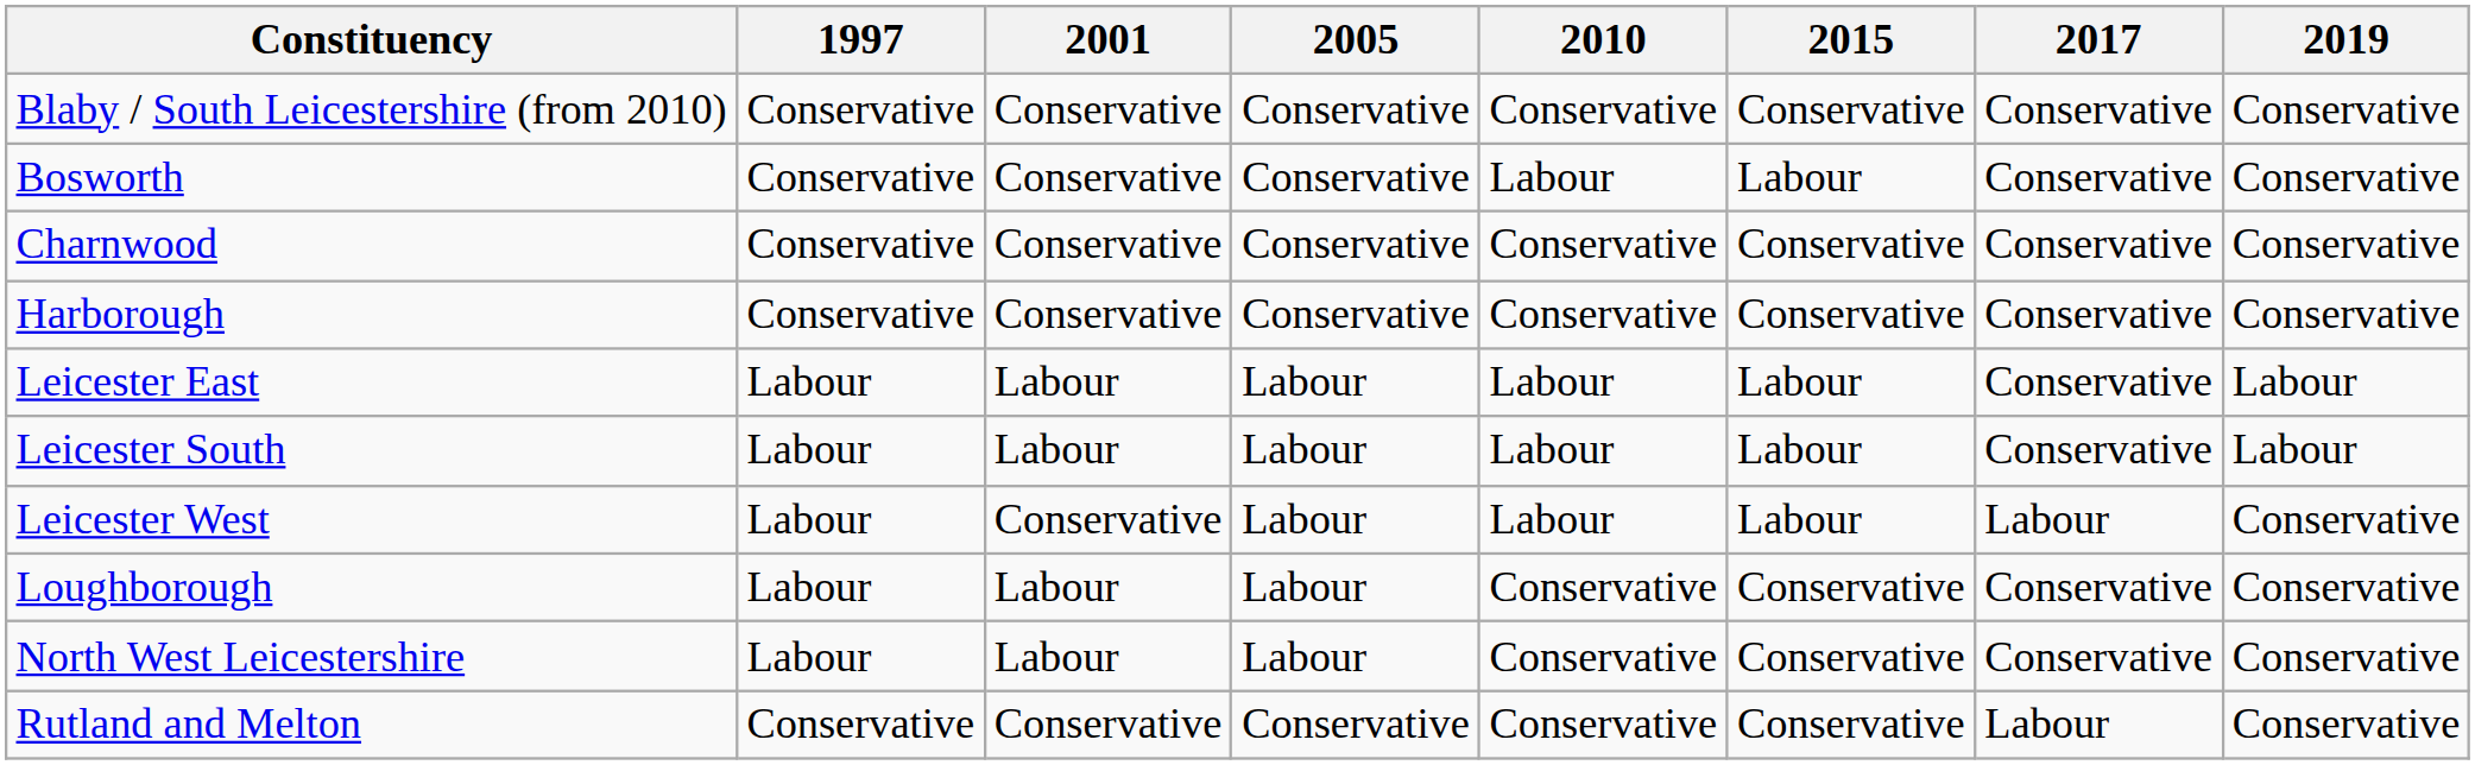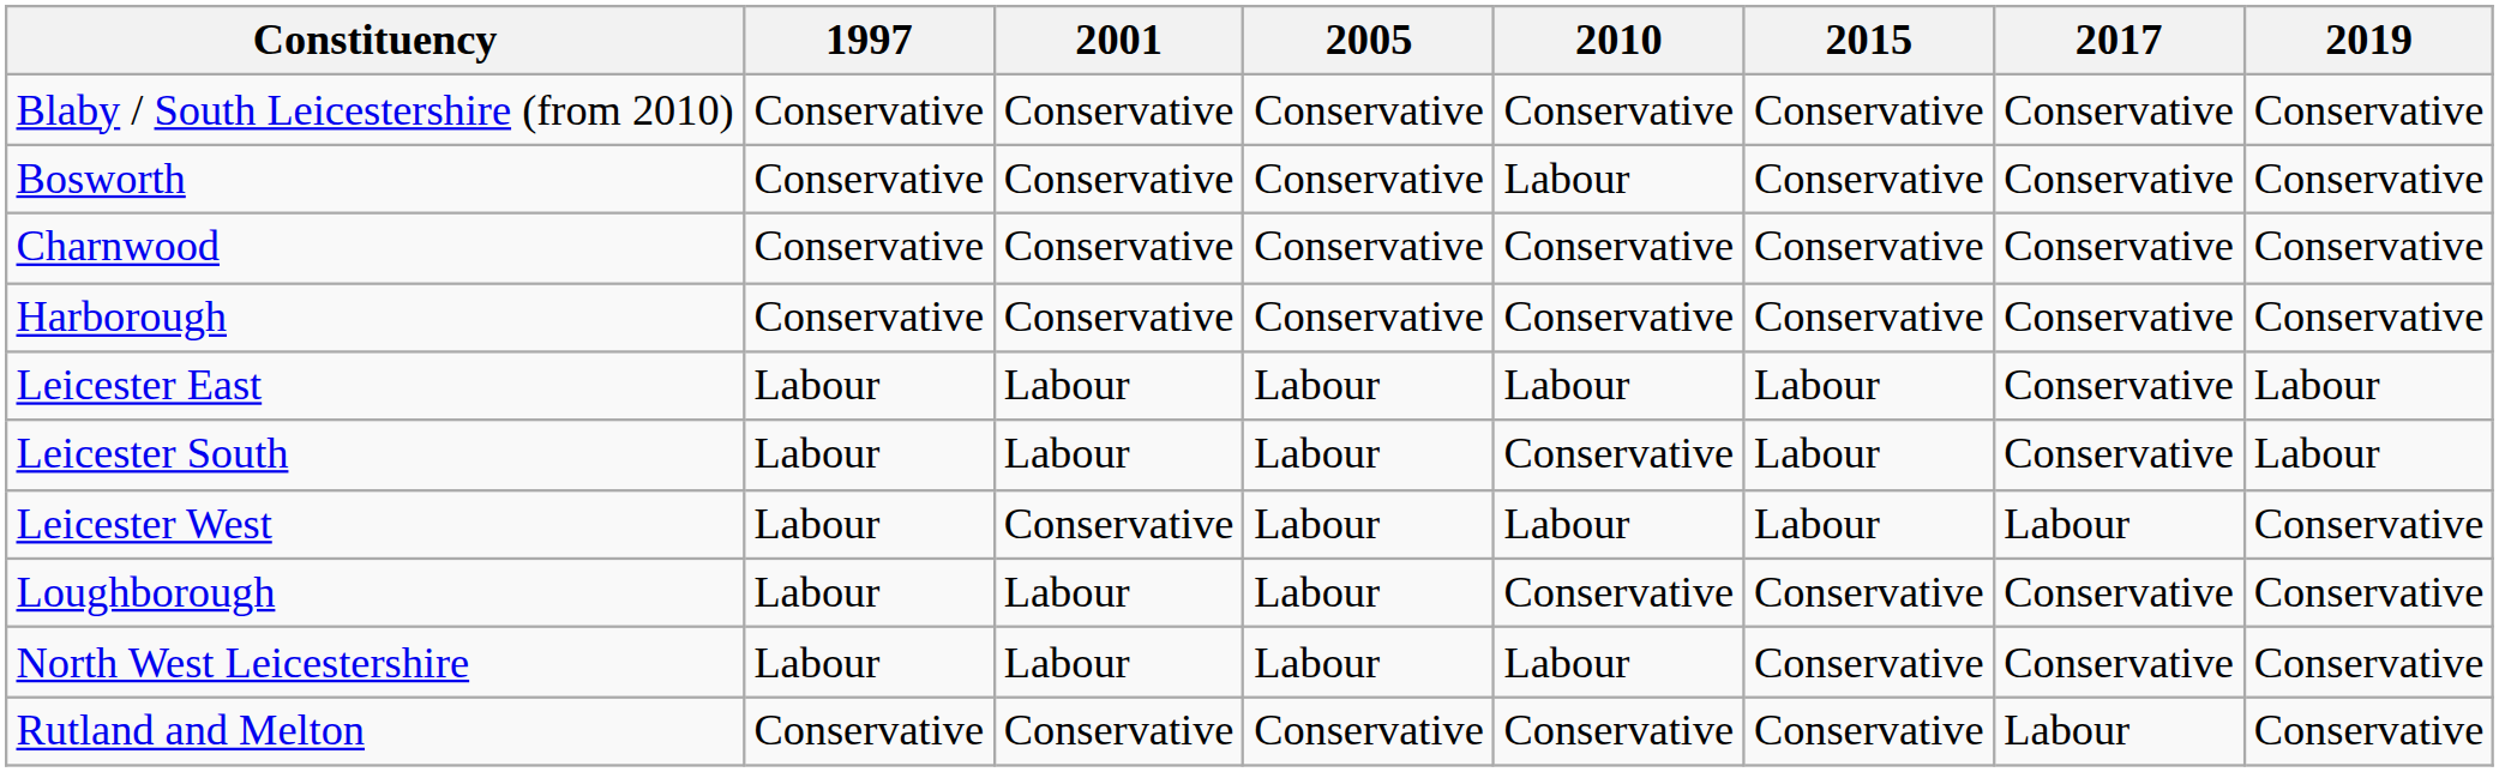Bosworth | 2015: Labour -> Conservative
Leicester South | 2010: Labour -> Conservative
North West Leicestershire | 2010: Conservative -> Labour
